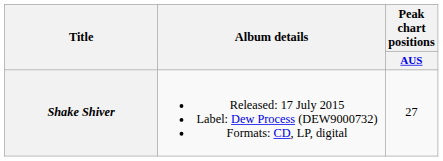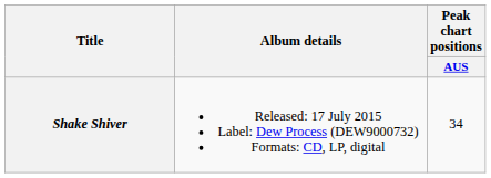Shake Shiver | Peak chart positions / AUS: 27 -> 34
